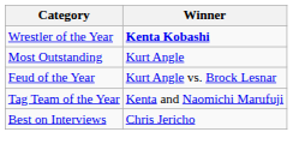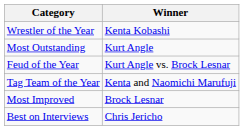Wrestler of the Year | Winner: bold -> normal
+ row: Most Improved | Brock Lesnar
